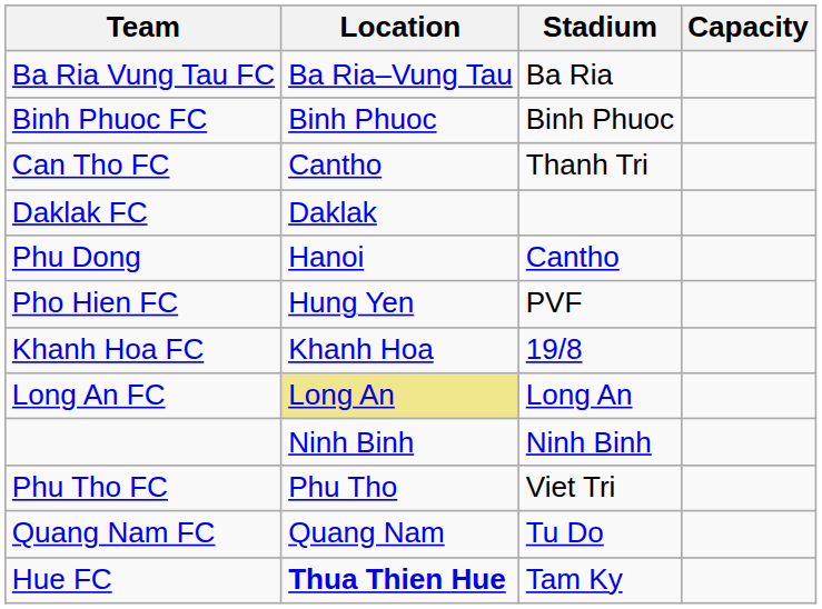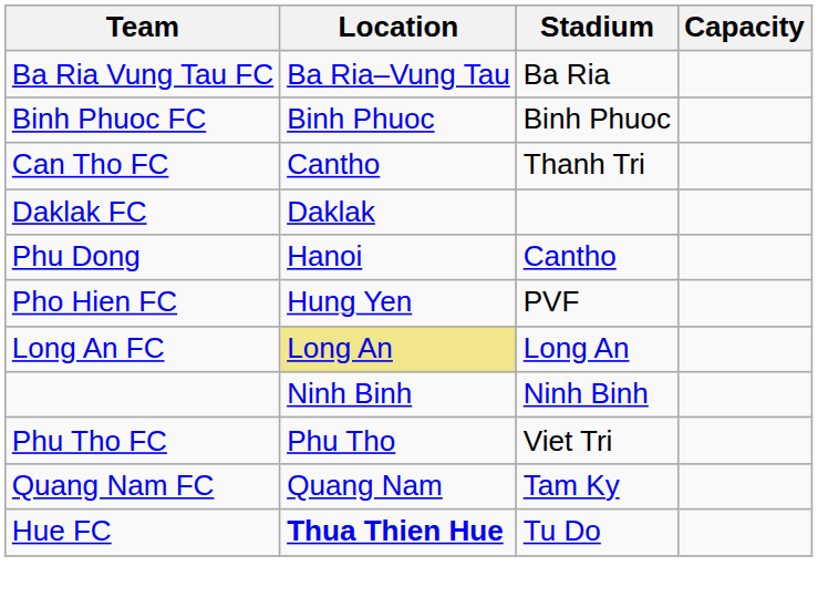- row: Khanh Hoa FC | Khanh Hoa | 19/8
Quang Nam FC | Stadium: Tu Do -> Tam Ky
Hue FC | Stadium: Tam Ky -> Tu Do
